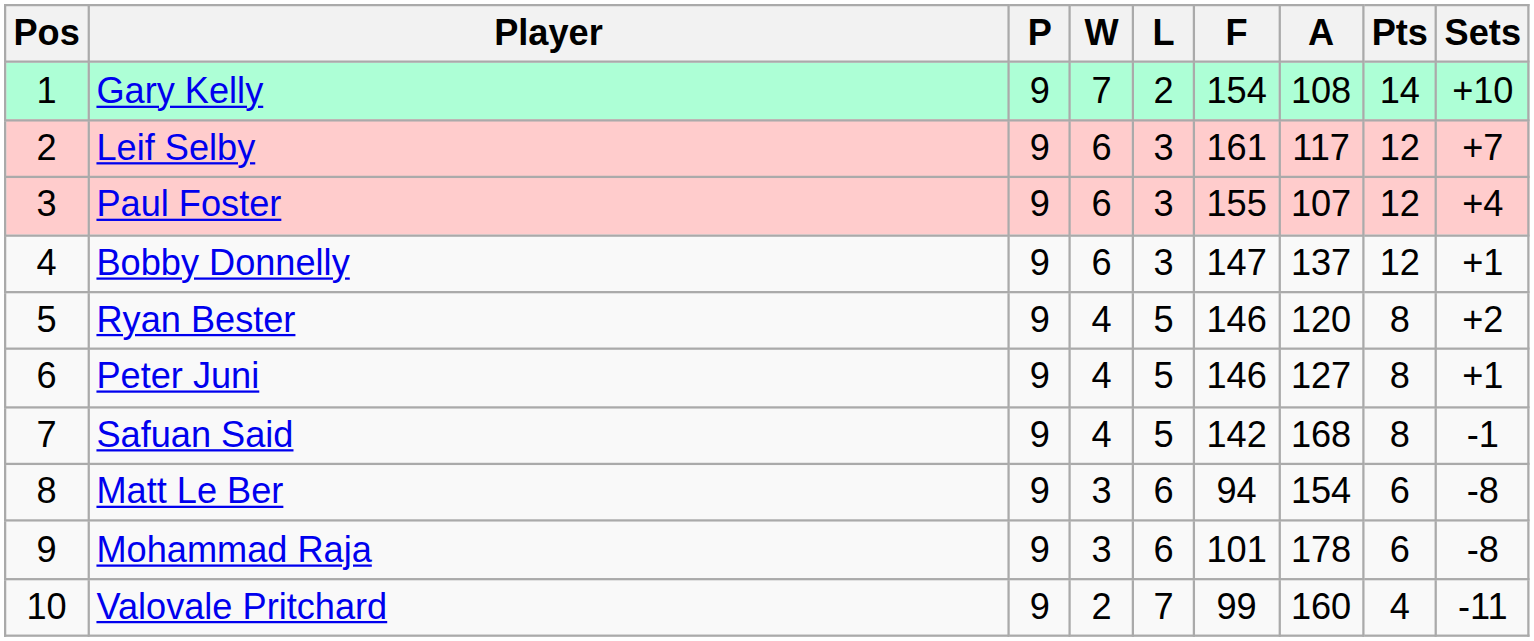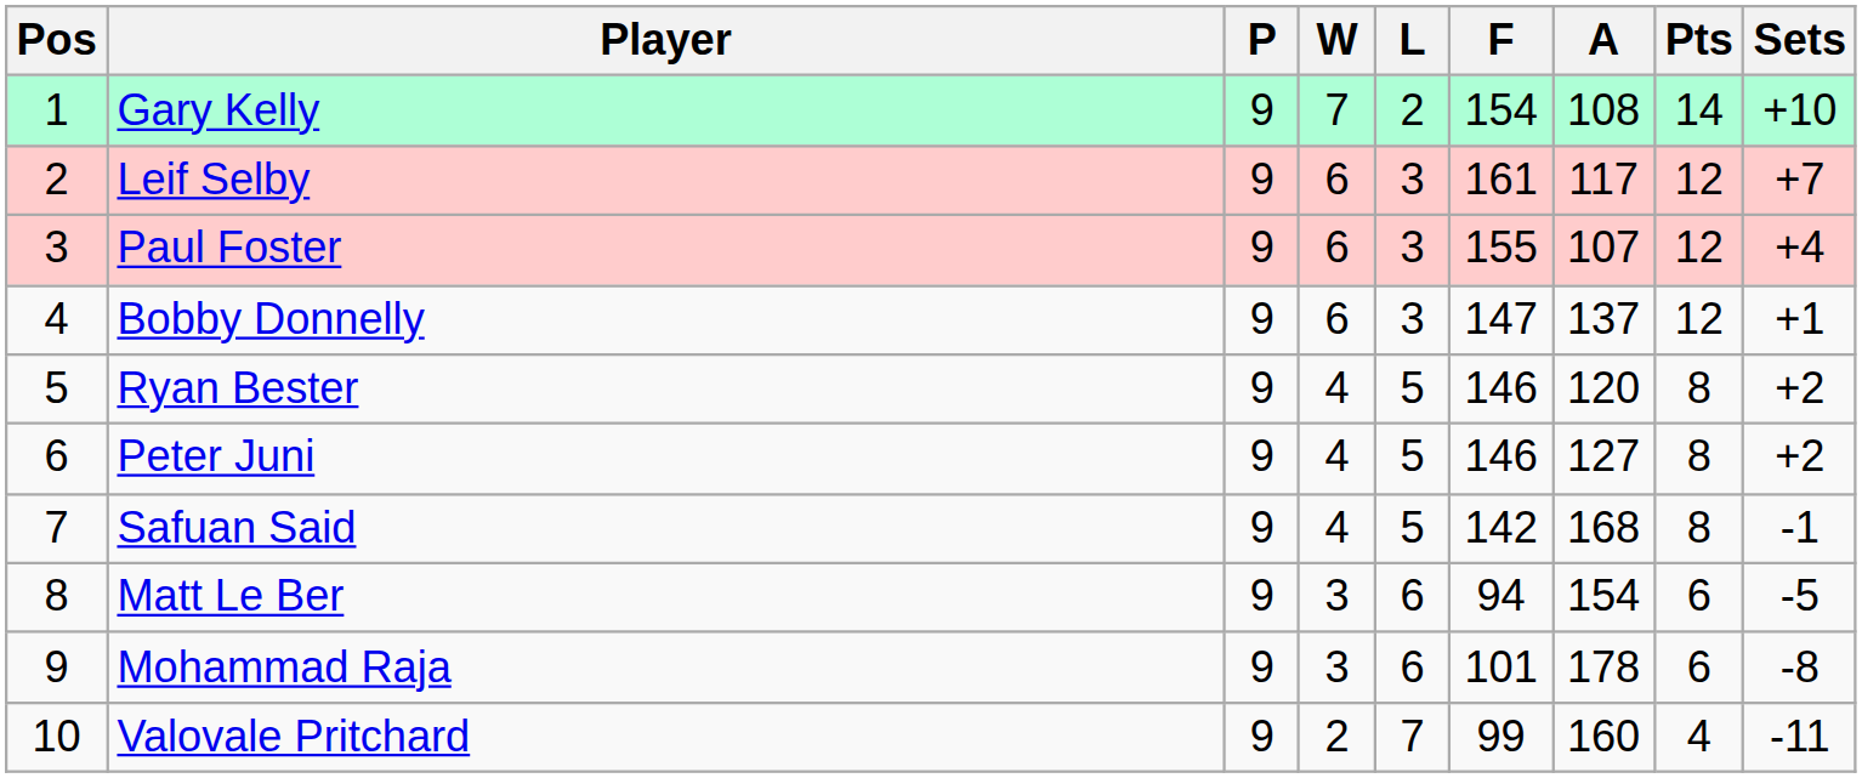Peter Juni | Sets: +1 -> +2
Matt Le Ber | Sets: -8 -> -5
